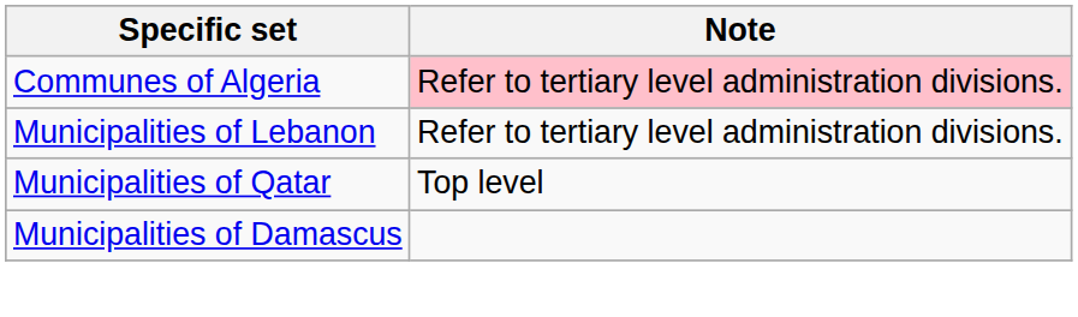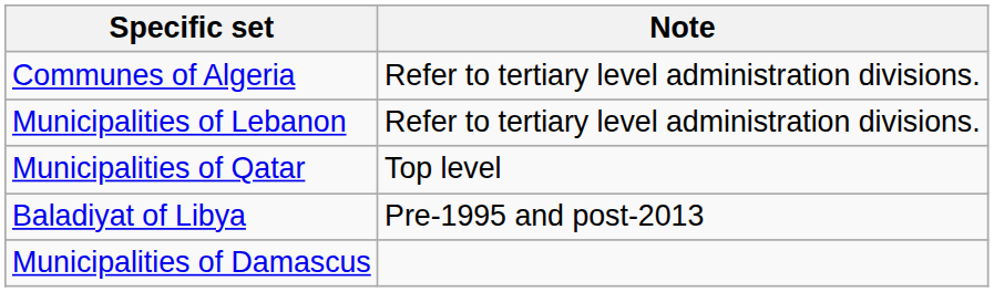Communes of Algeria | Note: pink background -> no background
+ row: Baladiyat of Libya | Pre-1995 and post-2013
